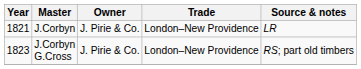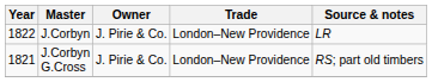J.Corbyn | Year: 1821 -> 1822
J.Corbyn G.Cross | Year: 1823 -> 1821
